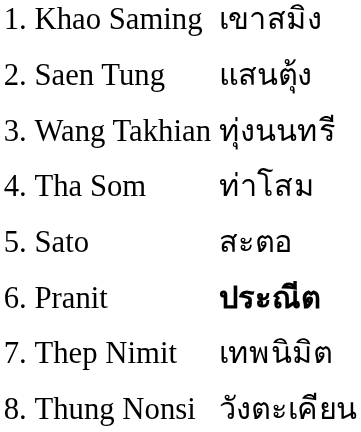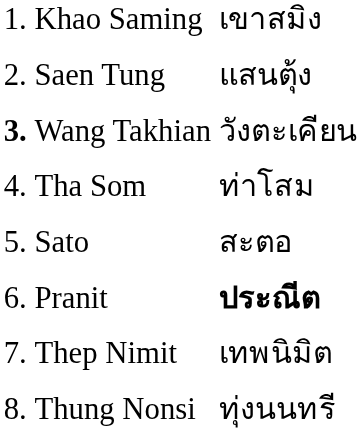Wang Takhian | column 1: normal -> bold
Wang Takhian | column 3: ทุ่งนนทรี -> วังตะเคียน
Thung Nonsi | column 3: วังตะเคียน -> ทุ่งนนทรี
